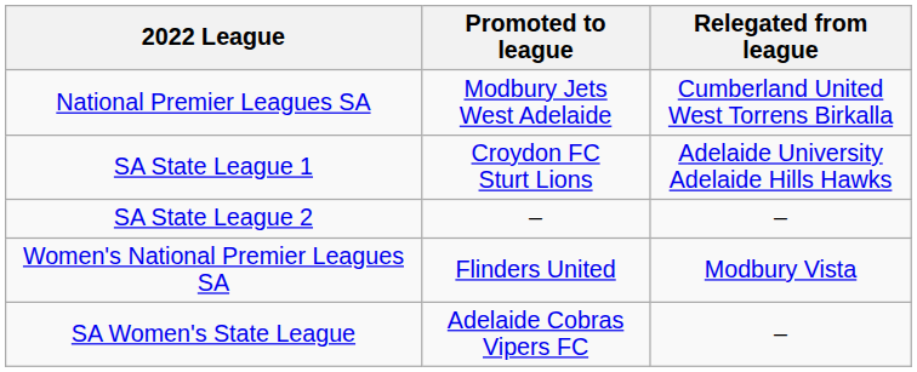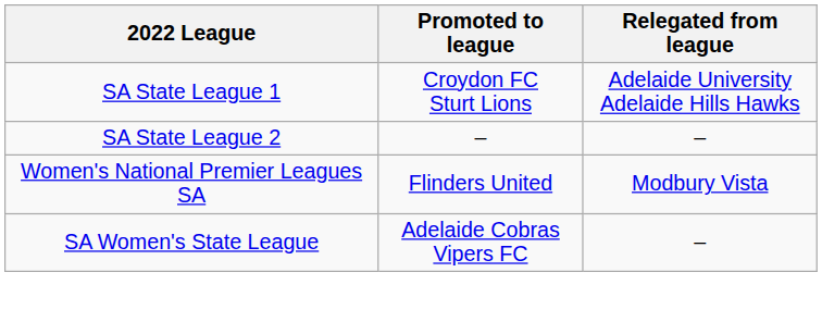- row: National Premier Leagues SA | Modbury Jets West Adelaide | Cumberland United West Torrens Birkalla
